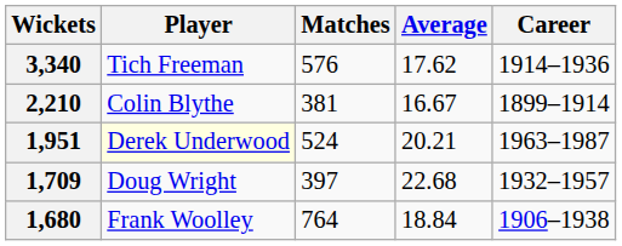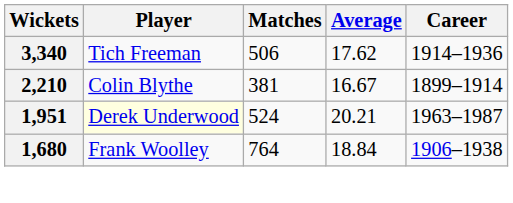3,340 | Matches: 576 -> 506
- row: 1,709 | Doug Wright | 397 | 22.68 | 1932–1957
